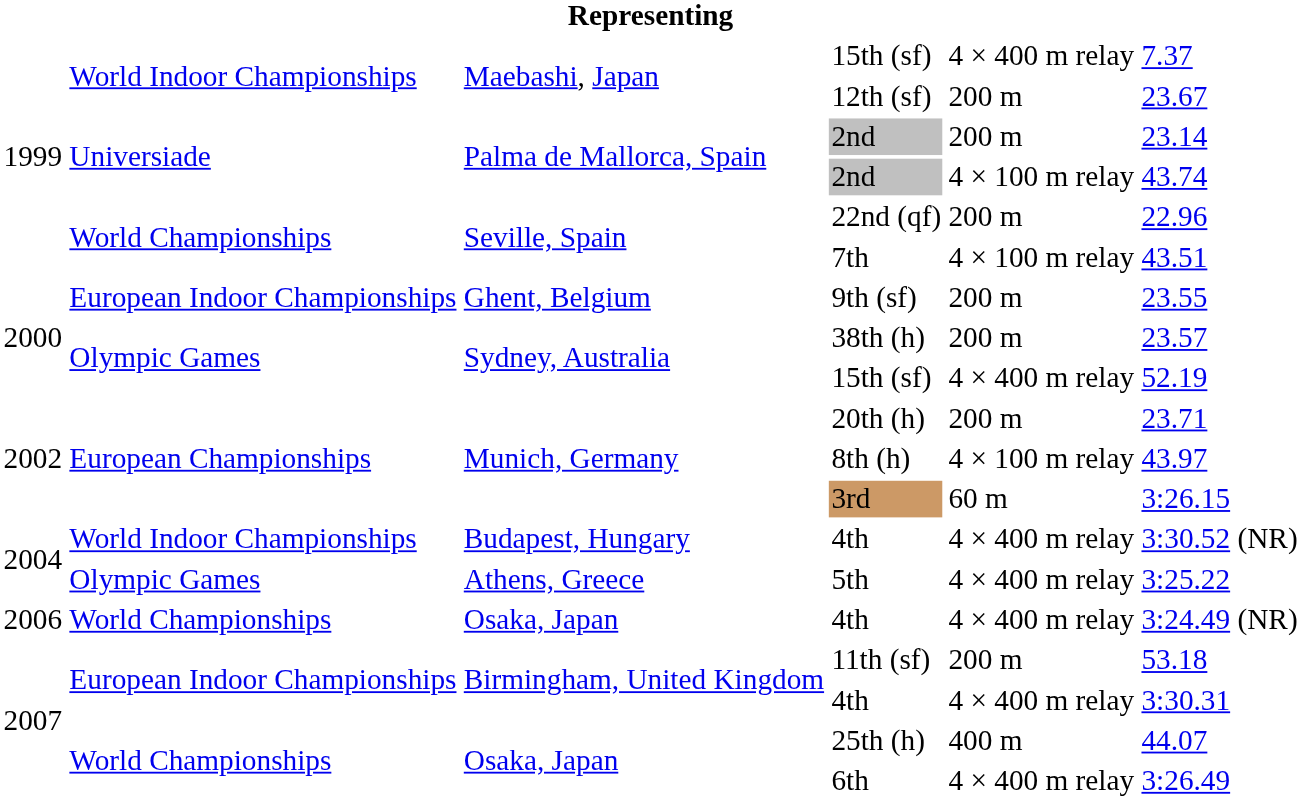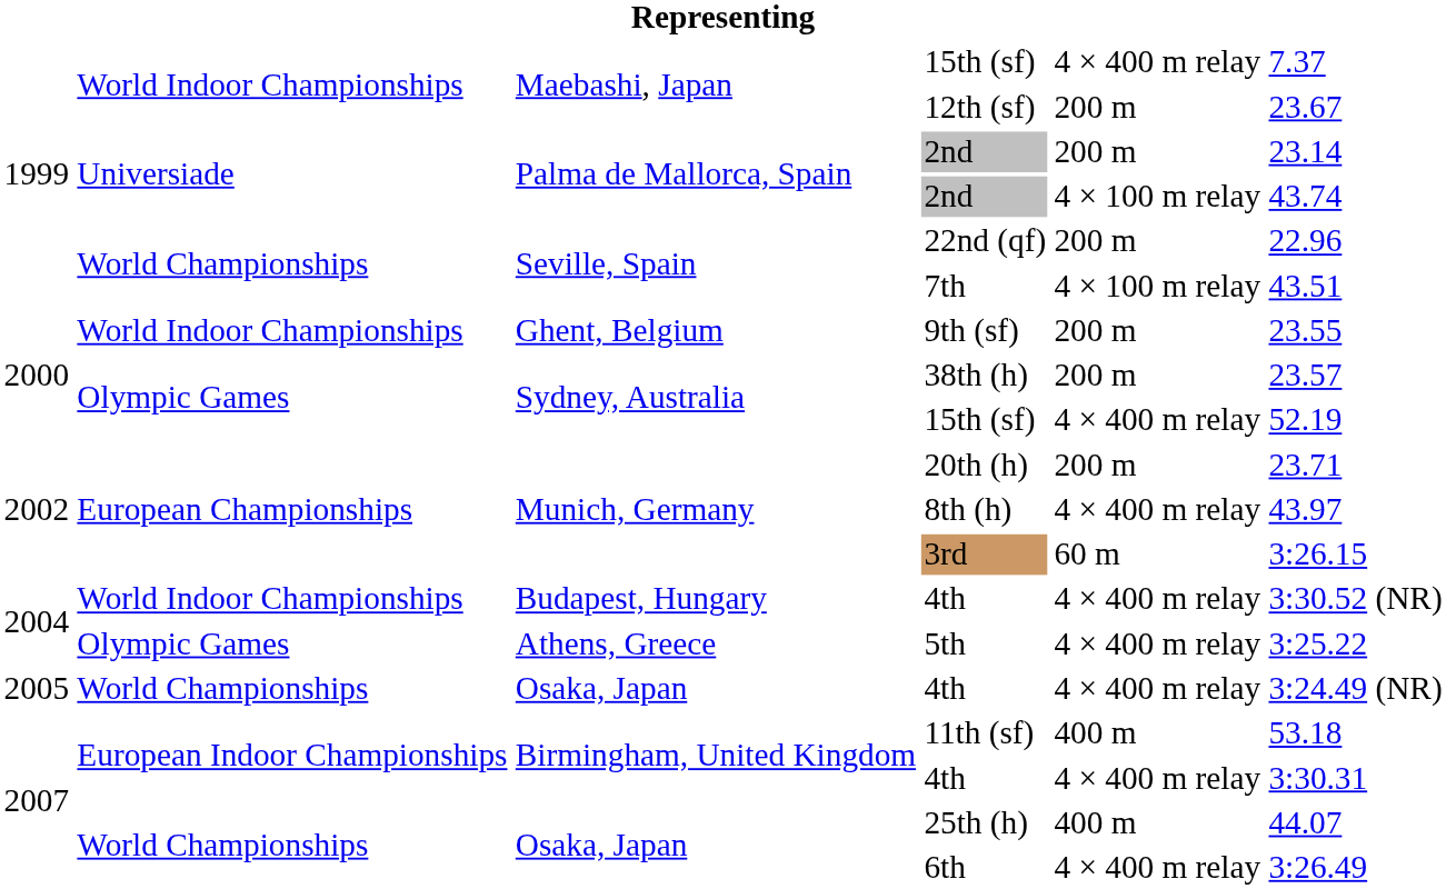9th (sf) | column 2: European Indoor Championships -> World Indoor Championships
8th (h) | column 5: 4 × 100 m relay -> 4 × 400 m relay
Osaka, Japan / 4th | column 1: 2006 -> 2005
11th (sf) | column 5: 200 m -> 400 m
